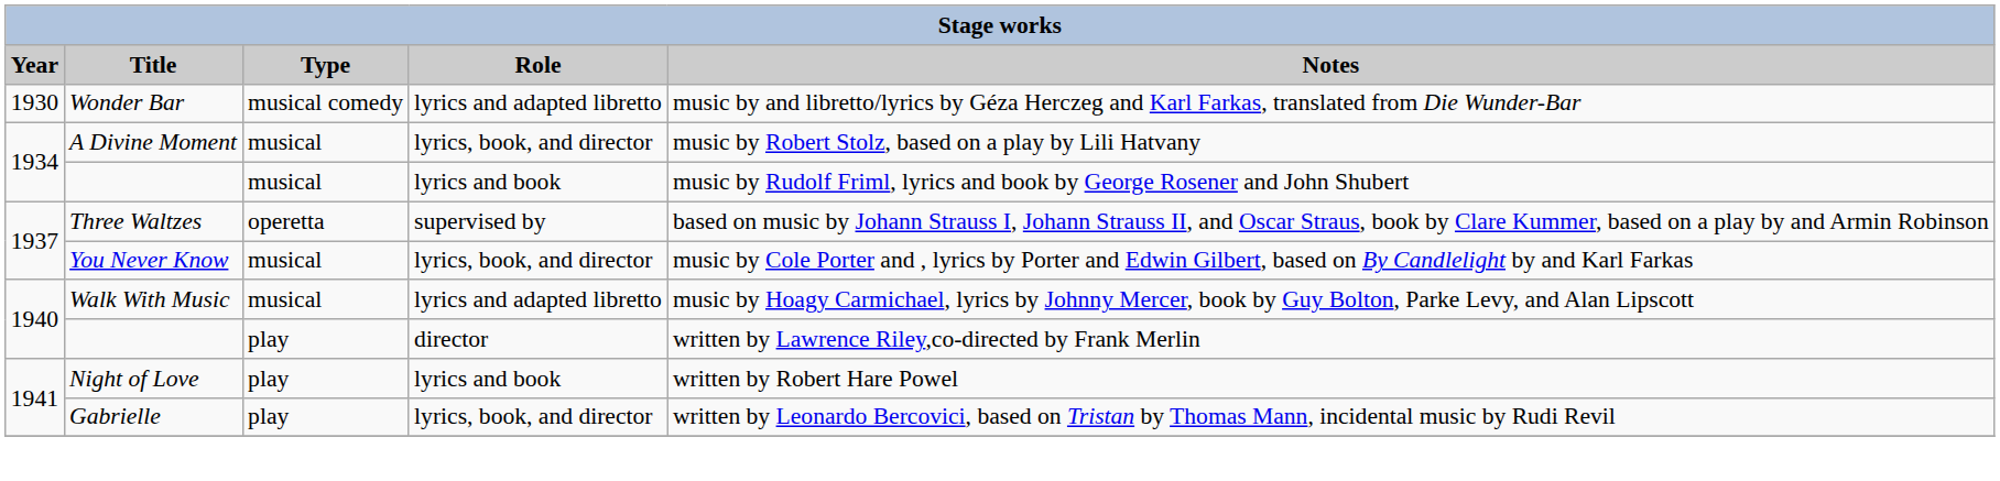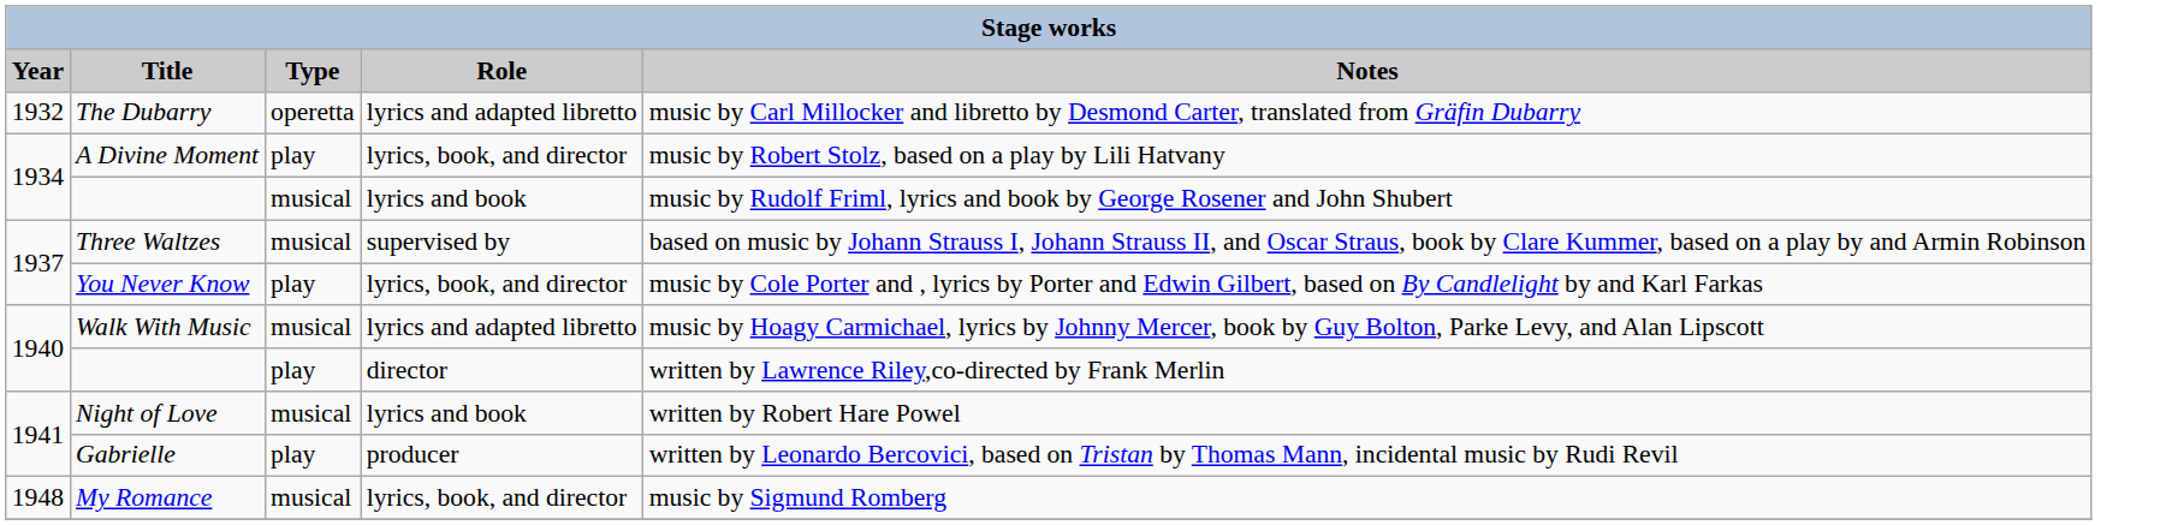- row: 1930 | Wonder Bar | musical comedy | lyrics and adapted libretto | music by and libretto/lyrics by Géza Herczeg and Karl Farkas, translated from Die Wunder-Bar
+ row: 1932 | The Dubarry | operetta | lyrics and adapted libretto | music by Carl Millocker and libretto by Desmond Carter, translated from Gräfin Dubarry
A Divine Moment | Type: musical -> play
Three Waltzes | Type: operetta -> musical
You Never Know | Type: musical -> play
Night of Love | Type: play -> musical
Gabrielle | Role: lyrics, book, and director -> producer
+ row: 1948 | My Romance | musical | lyrics, book, and director | music by Sigmund Romberg
